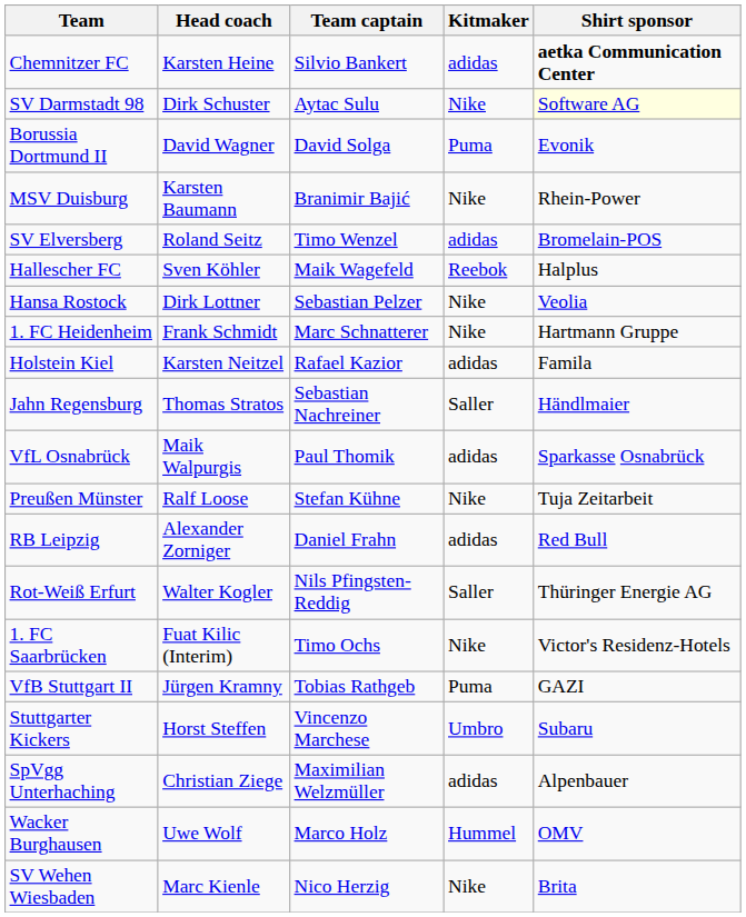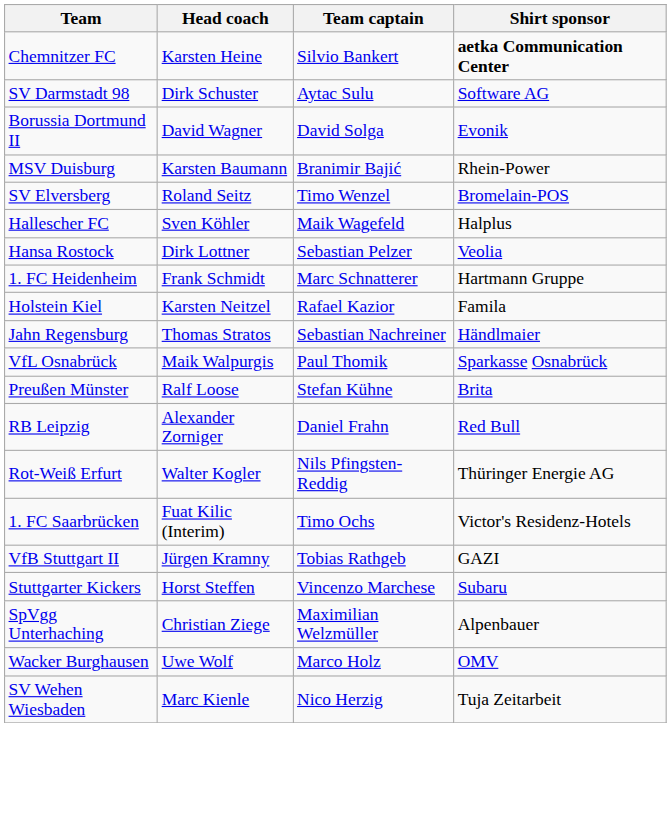- column: Kitmaker | adidas | Nike | Puma | Nike | adidas | Reebok | Nike | Nike | adidas | Saller | adidas | Nike | adidas | Saller | Nike | Puma | Umbro | adidas | Hummel | Nike
SV Darmstadt 98 | Shirt sponsor: lightyellow background -> no background
Preußen Münster | Shirt sponsor: Tuja Zeitarbeit -> Brita
SV Wehen Wiesbaden | Shirt sponsor: Brita -> Tuja Zeitarbeit
